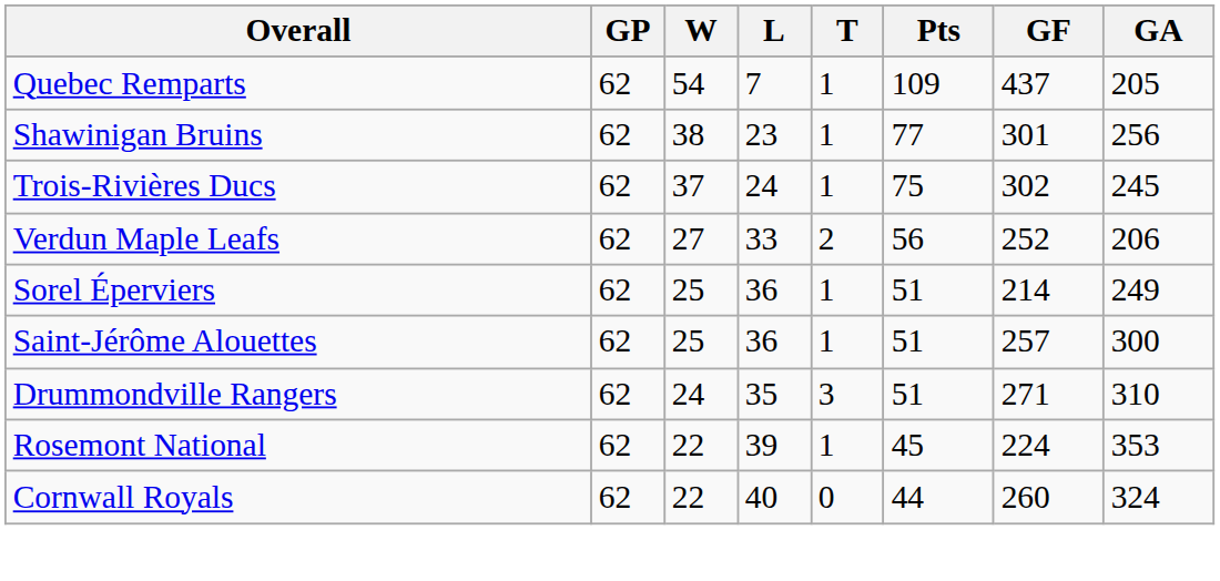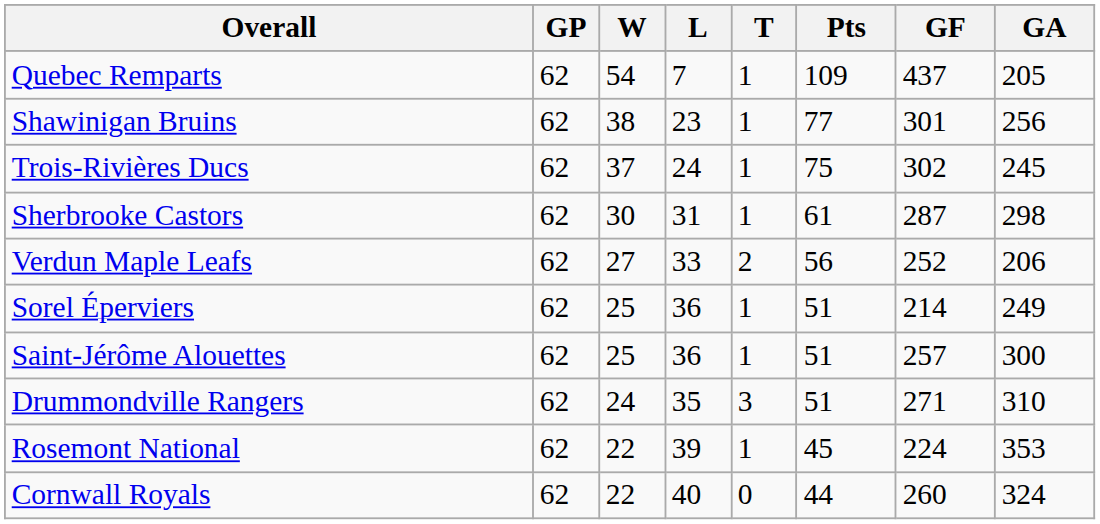+ row: Sherbrooke Castors | 62 | 30 | 31 | 1 | 61 | 287 | 298
